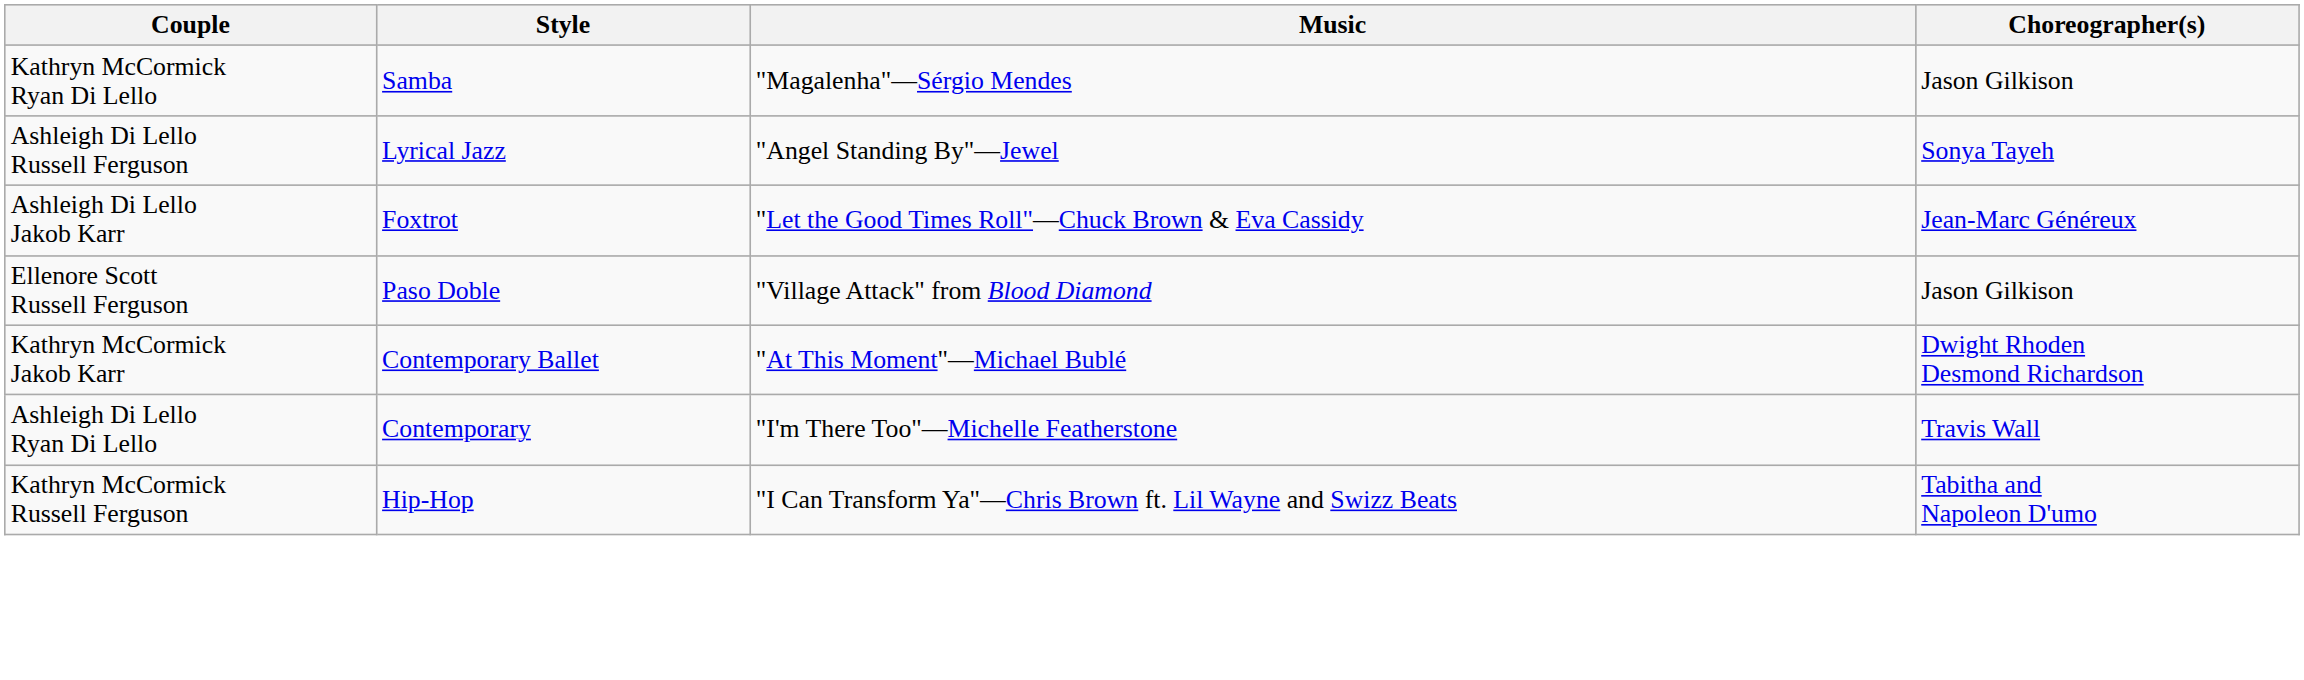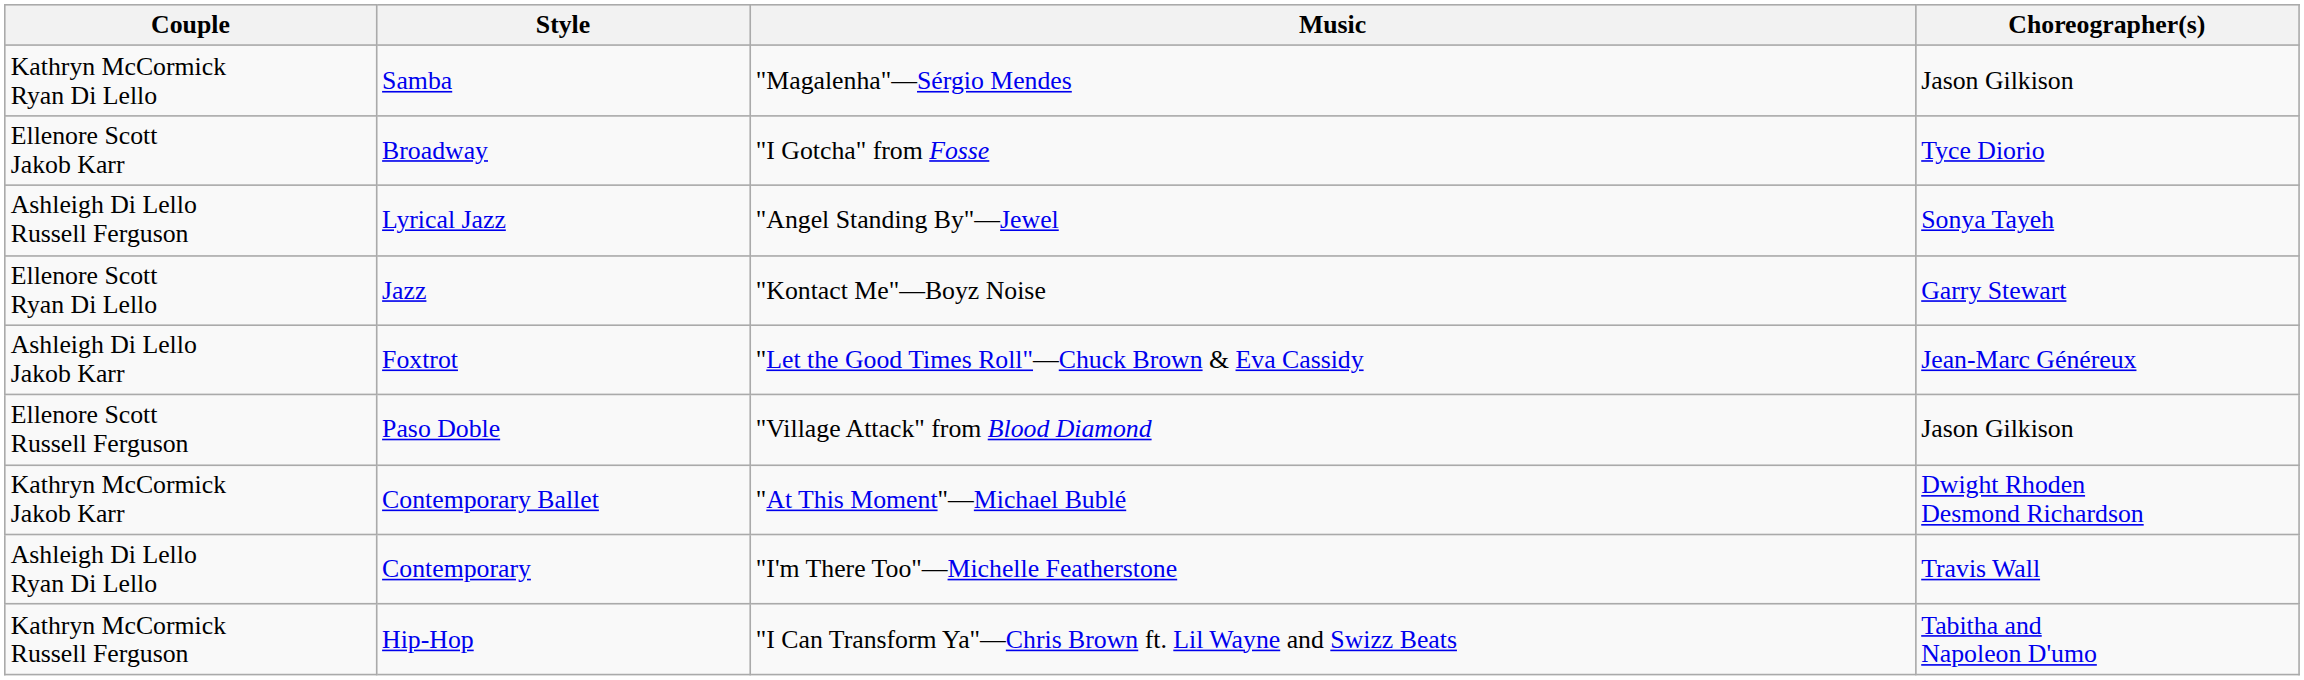+ row: Ellenore Scott Jakob Karr | Broadway | "I Gotcha" from Fosse | Tyce Diorio
+ row: Ellenore Scott Ryan Di Lello | Jazz | "Kontact Me"—Boyz Noise | Garry Stewart
